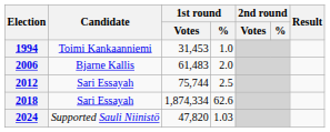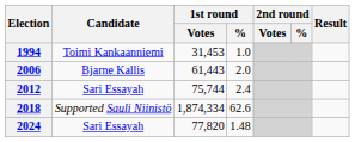2006 | 1st round / Votes: 61,483 -> 61,443
2012 | 1st round / %: 2.5 -> 2.4
2018 | Candidate: Sari Essayah -> Supported Sauli Niinistö
2024 | Candidate: Supported Sauli Niinistö -> Sari Essayah
2024 | 1st round / Votes: 47,820 -> 77,820
2024 | 1st round / %: 1.03 -> 1.48
